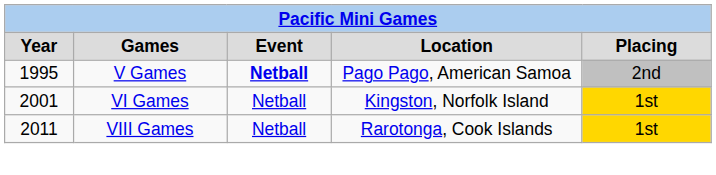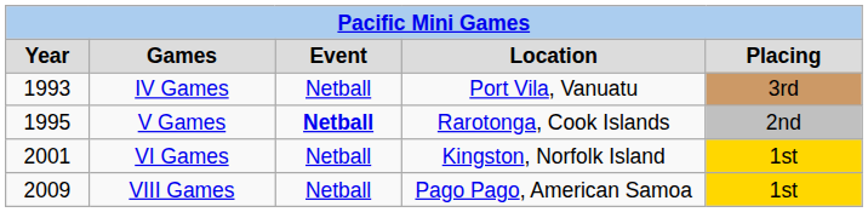+ row: 1993 | IV Games | Netball | Port Vila, Vanuatu | 3rd
V Games | Location: Pago Pago, American Samoa -> Rarotonga, Cook Islands
VIII Games | Year: 2011 -> 2009
VIII Games | Location: Rarotonga, Cook Islands -> Pago Pago, American Samoa
